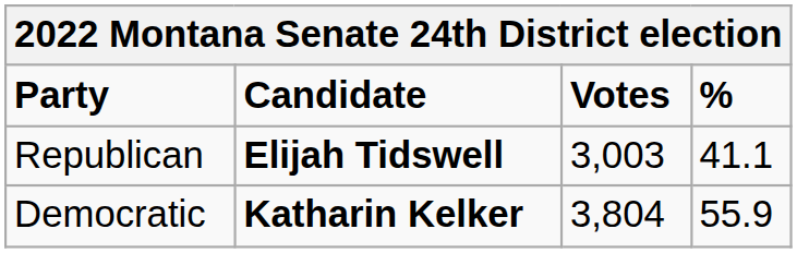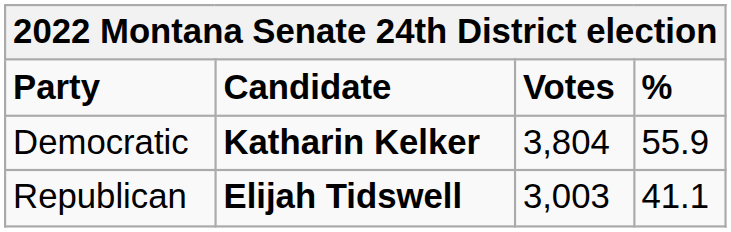rows swapped: Democratic <-> Republican
